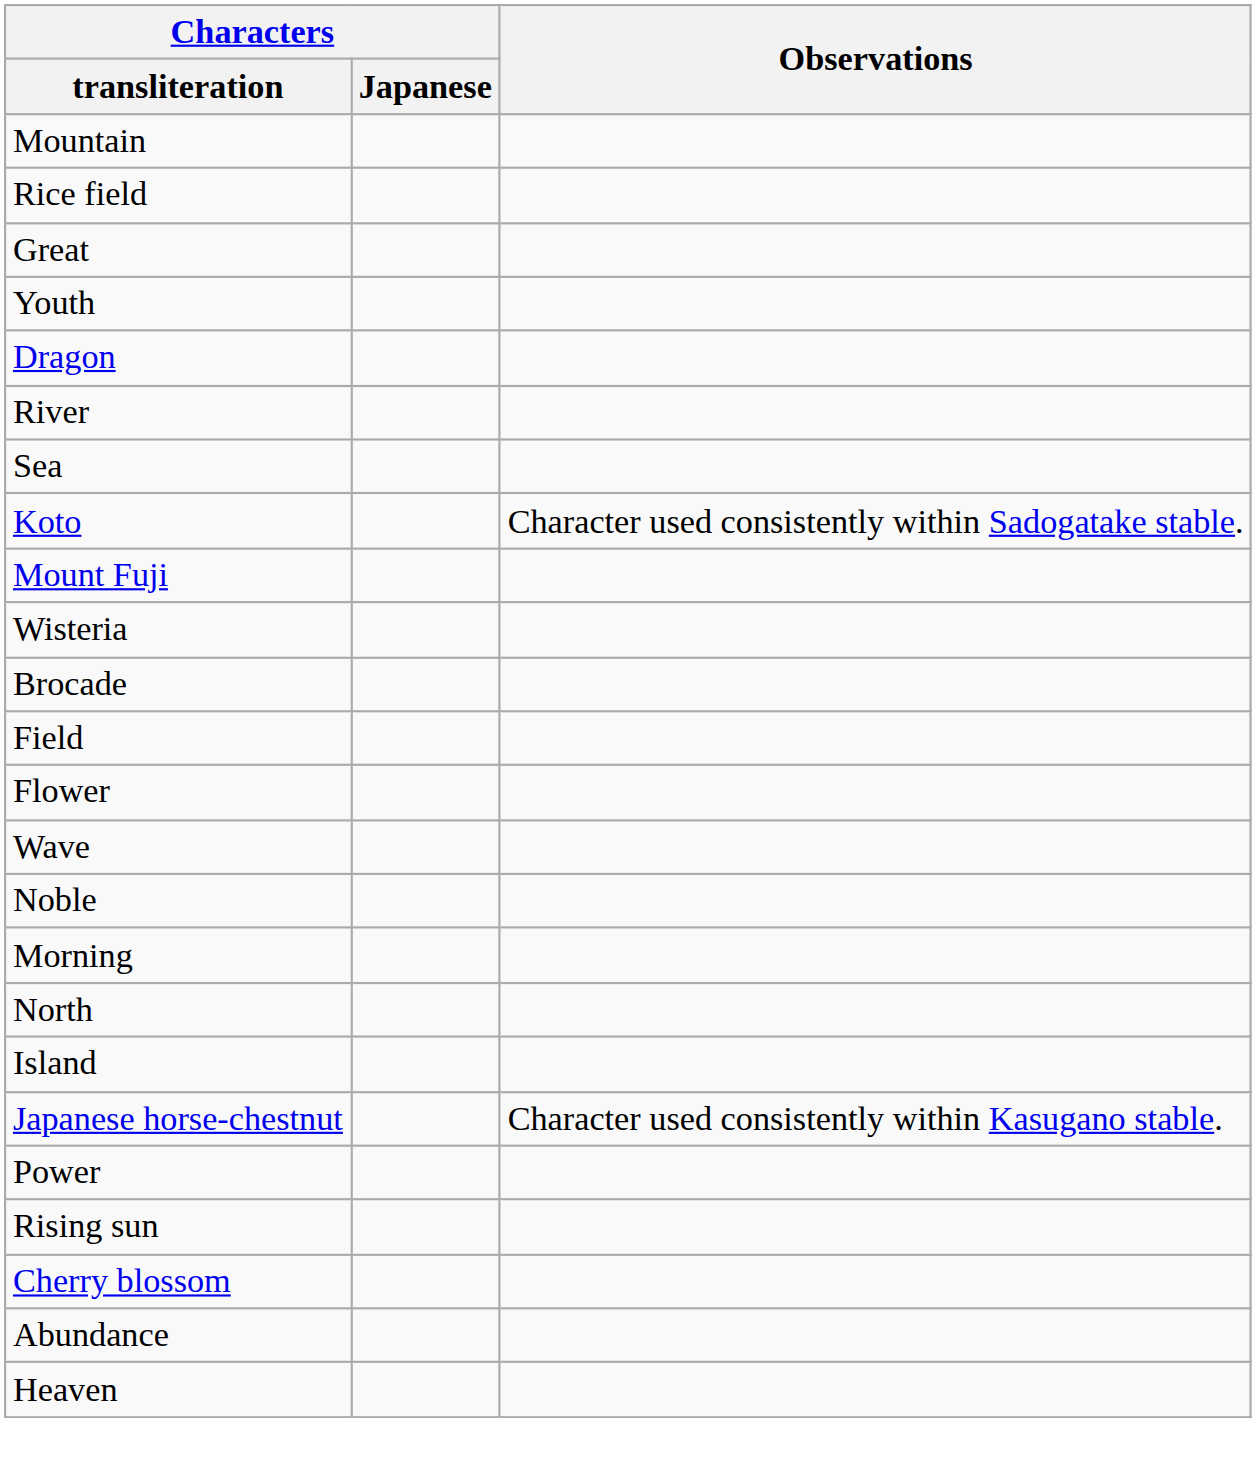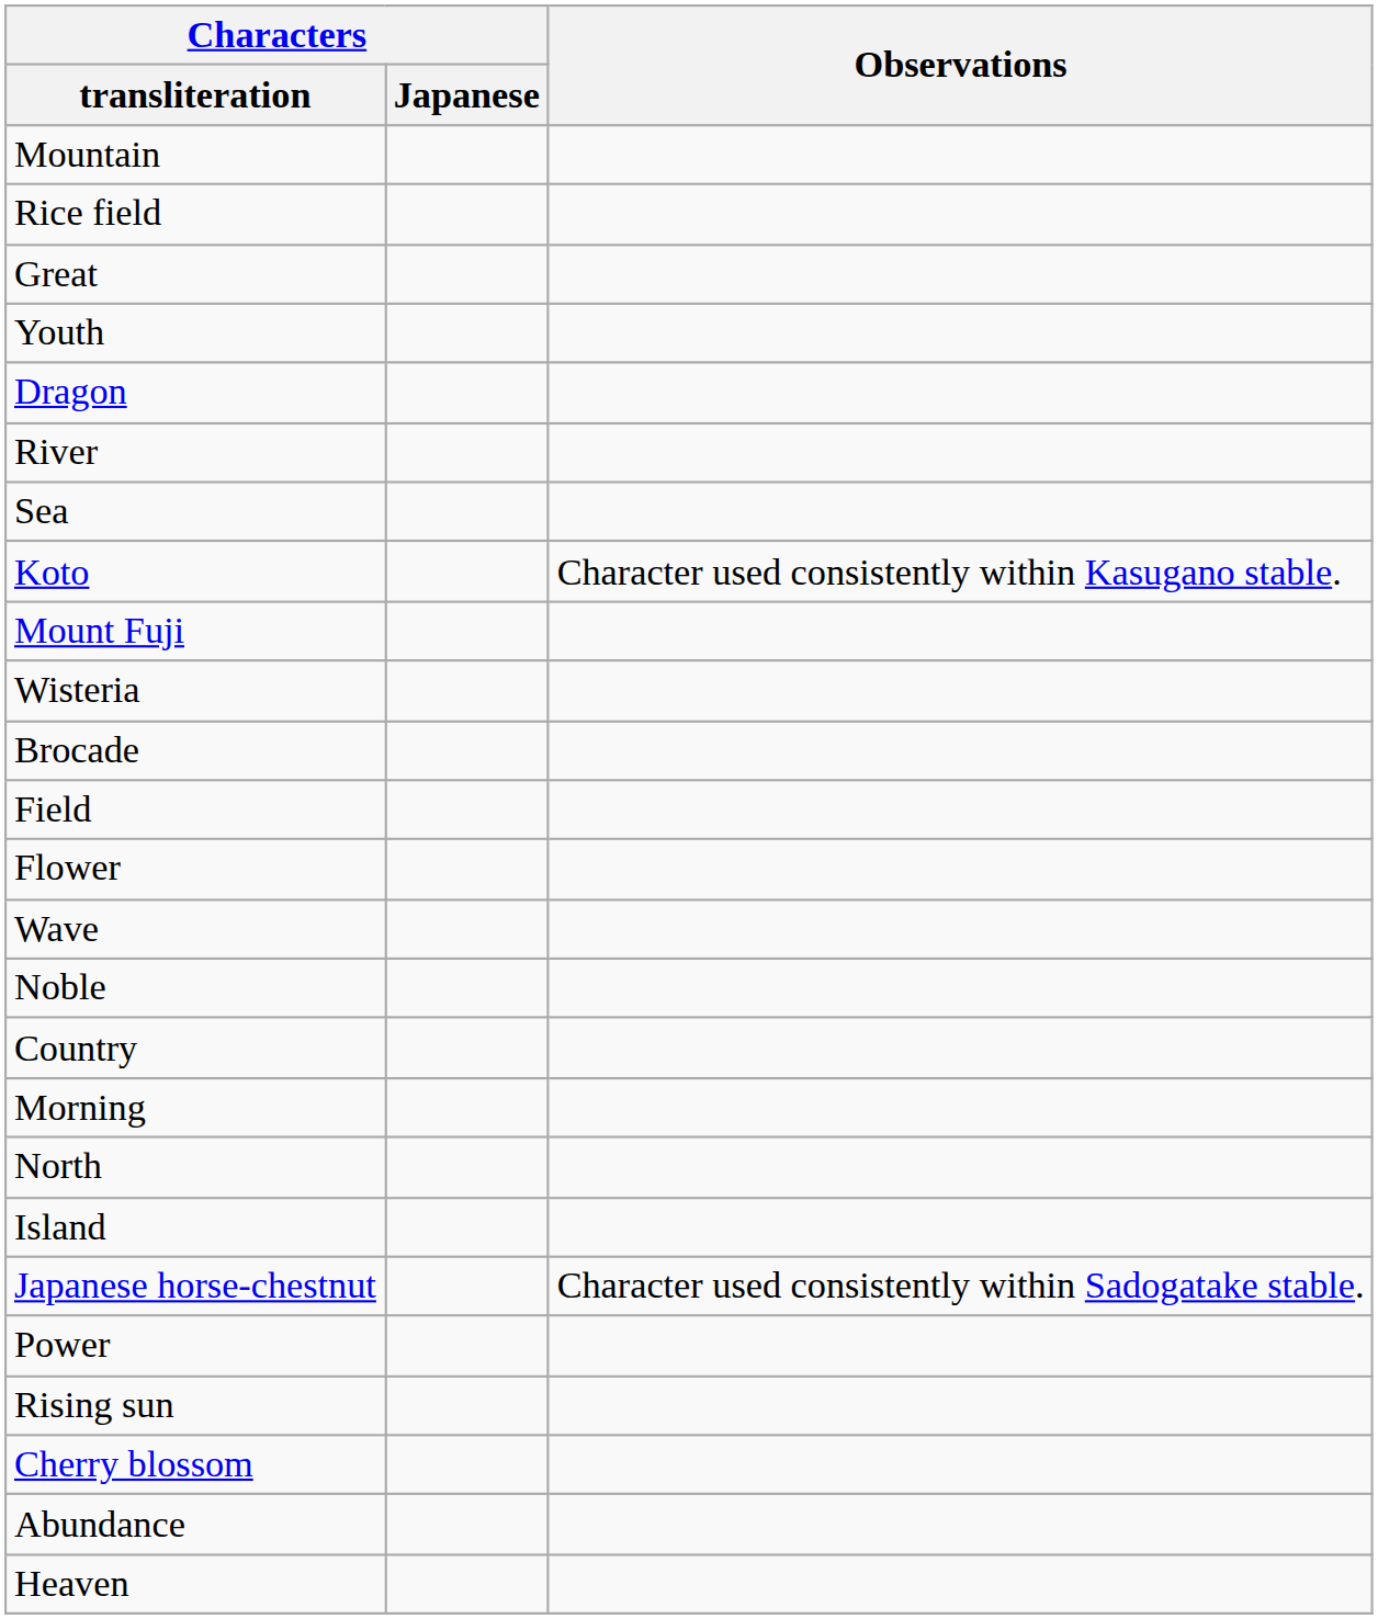Koto | Observations: Character used consistently within Sadogatake stable. -> Character used consistently within Kasugano stable.
+ row: Country
Japanese horse-chestnut | Observations: Character used consistently within Kasugano stable. -> Character used consistently within Sadogatake stable.
